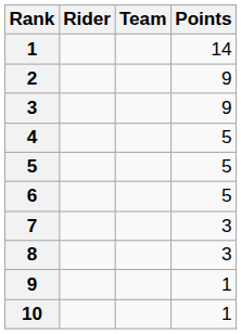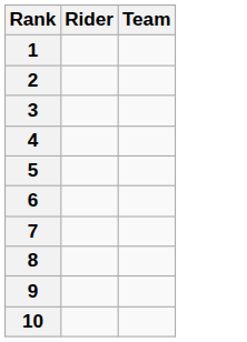- column: Points | 14 | 9 | 9 | 5 | 5 | 5 | 3 | 3 | 1 | 1
